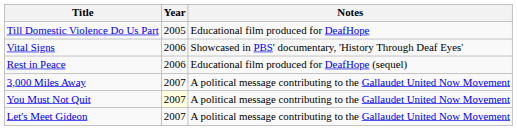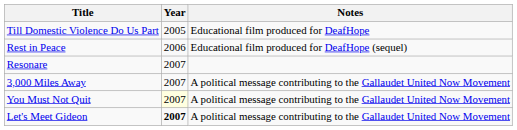- row: Vital Signs | 2006 | Showcased in PBS' documentary, 'History Through Deaf Eyes'
+ row: Resonare | 2007
Let's Meet Gideon | Year: normal -> bold
